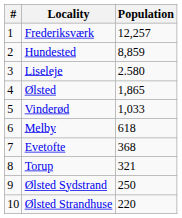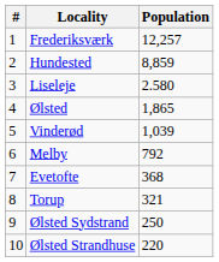Vinderød | Population: 1,033 -> 1,039
Melby | Population: 618 -> 792
